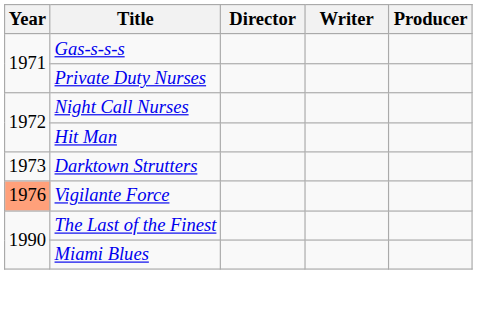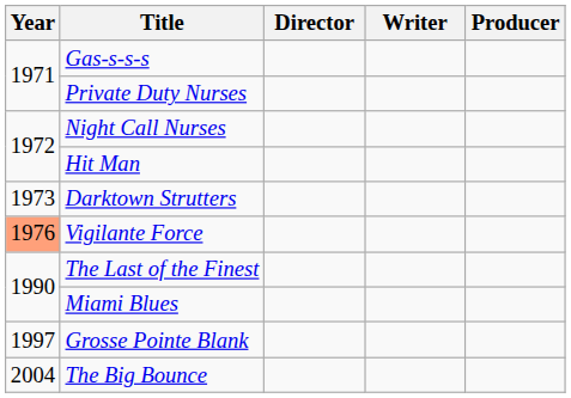+ row: 1997 | Grosse Pointe Blank
+ row: 2004 | The Big Bounce
